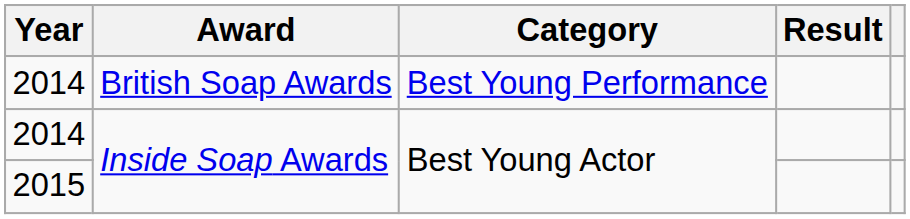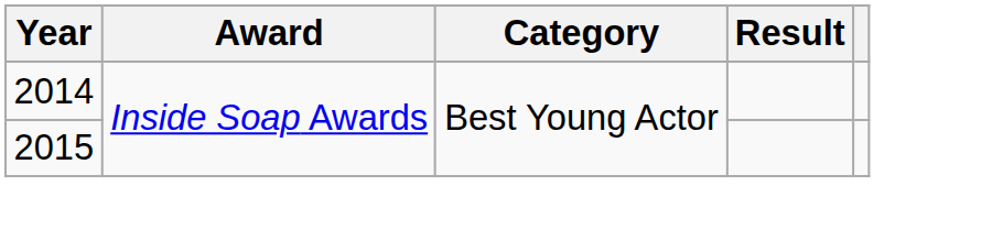- row: 2014 | British Soap Awards | Best Young Performance
